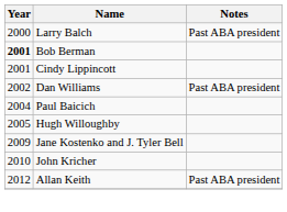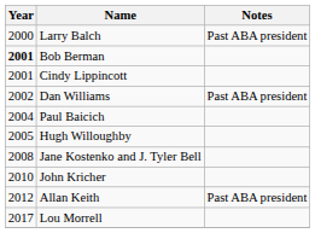Jane Kostenko and J. Tyler Bell | Year: 2009 -> 2008
+ row: 2017 | Lou Morrell
